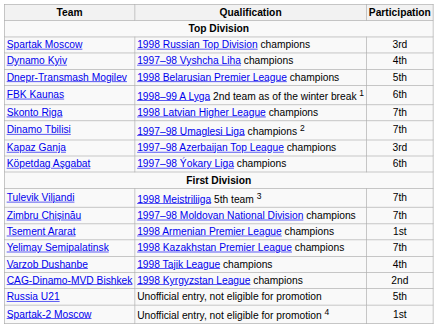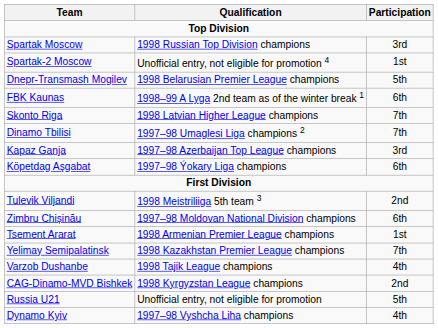rows swapped: Dynamo Kyiv <-> Spartak-2 Moscow
Tulevik Viljandi | Participation: 7th -> 2nd
Zimbru Chișinău | Participation: 7th -> 6th
